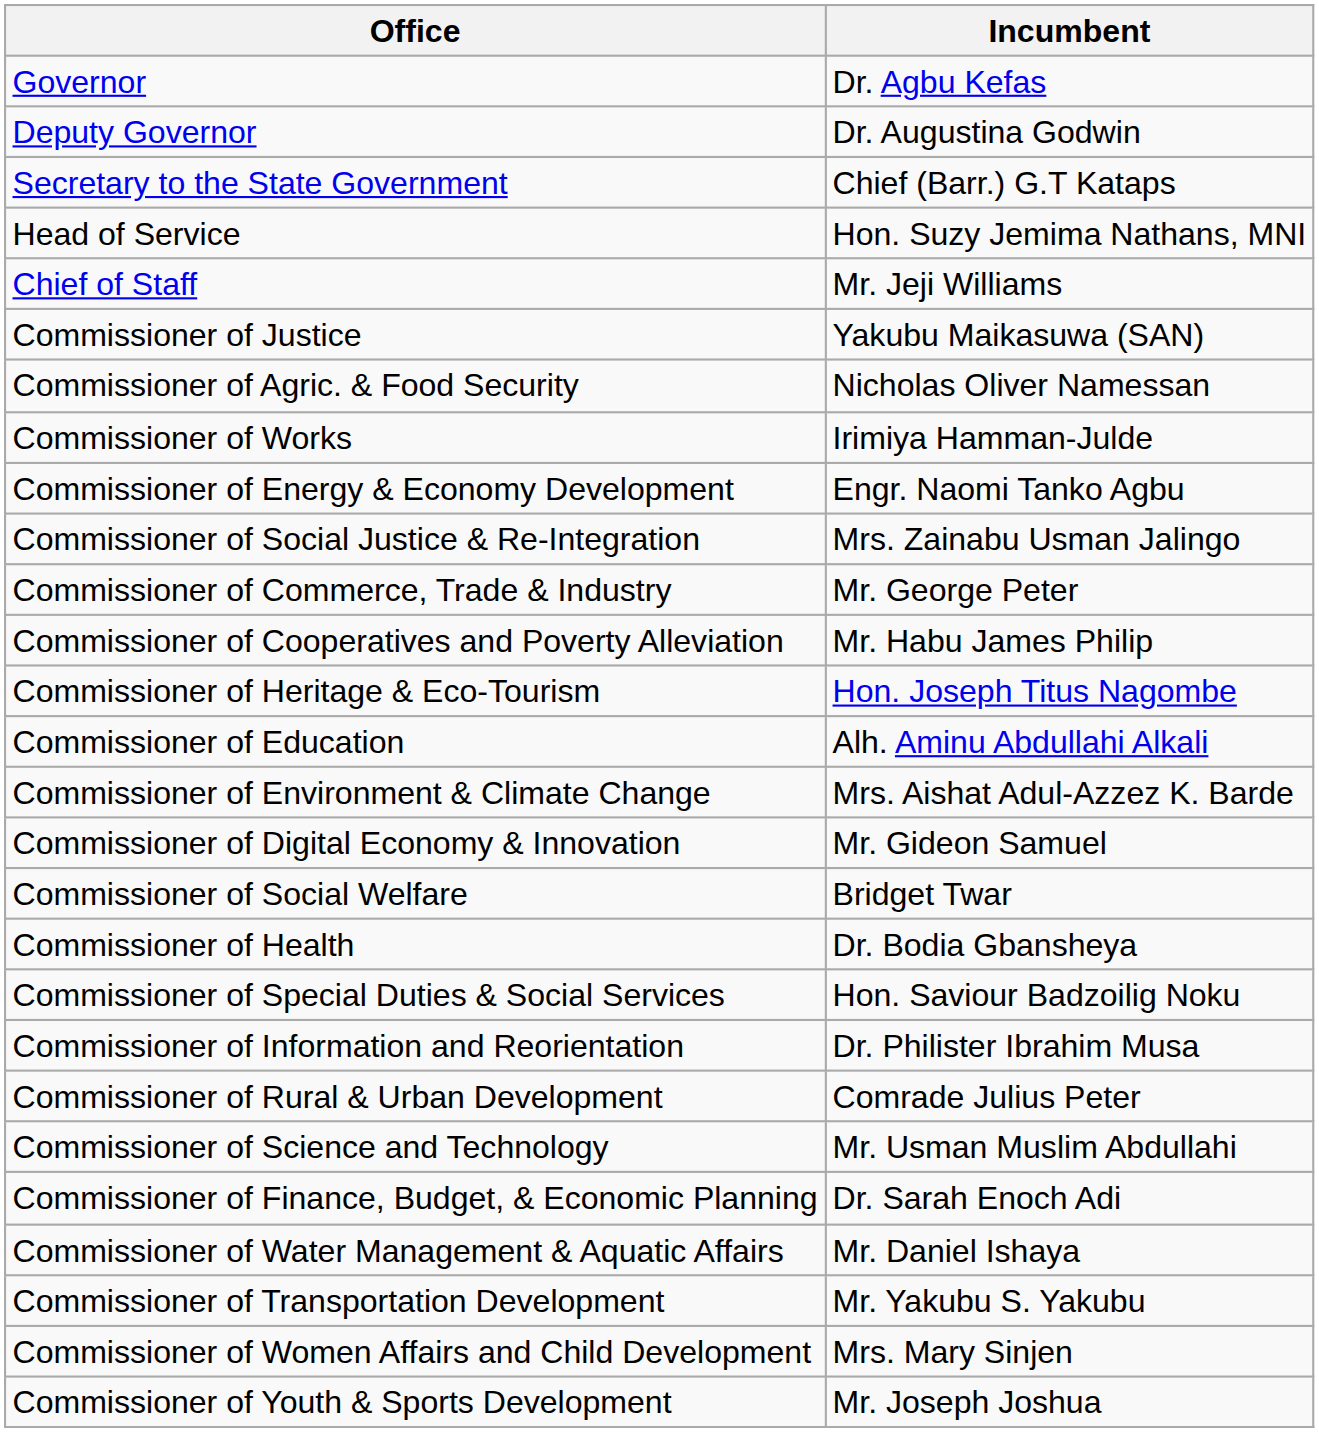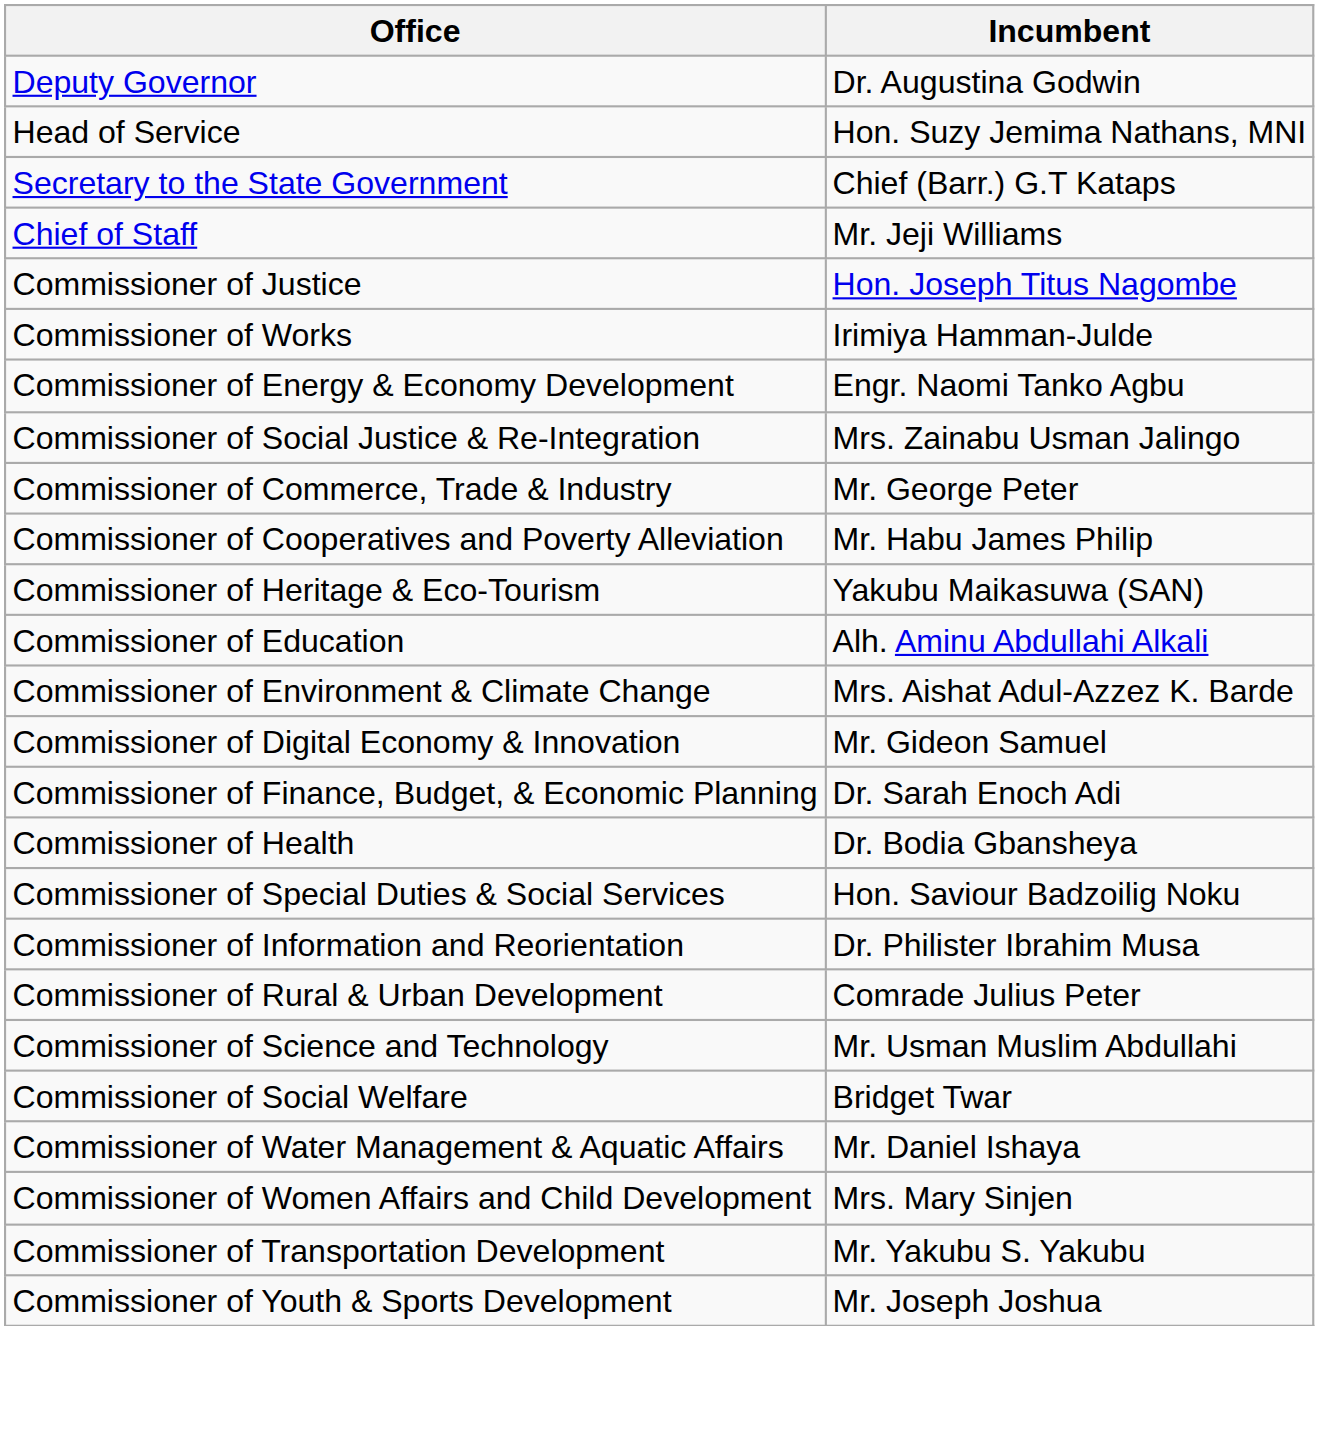- row: Governor | Dr. Agbu Kefas
rows swapped: Secretary to the State Government <-> Head of Service
Commissioner of Justice | Incumbent: Yakubu Maikasuwa (SAN) -> Hon. Joseph Titus Nagombe
- row: Commissioner of Agric. & Food Security | Nicholas Oliver Namessan
Commissioner of Heritage & Eco-Tourism | Incumbent: Hon. Joseph Titus Nagombe -> Yakubu Maikasuwa (SAN)
rows swapped: Commissioner of Finance, Budget, & Economic Planning <-> Commissioner of Social Welfare
rows swapped: Commissioner of Women Affairs and Child Development <-> Commissioner of Transportation Development
